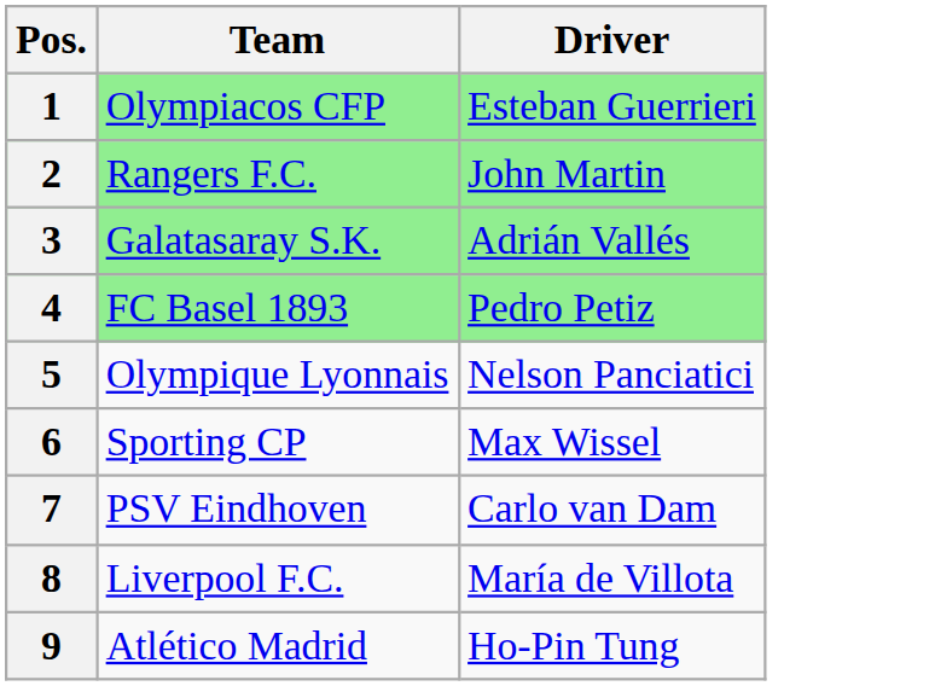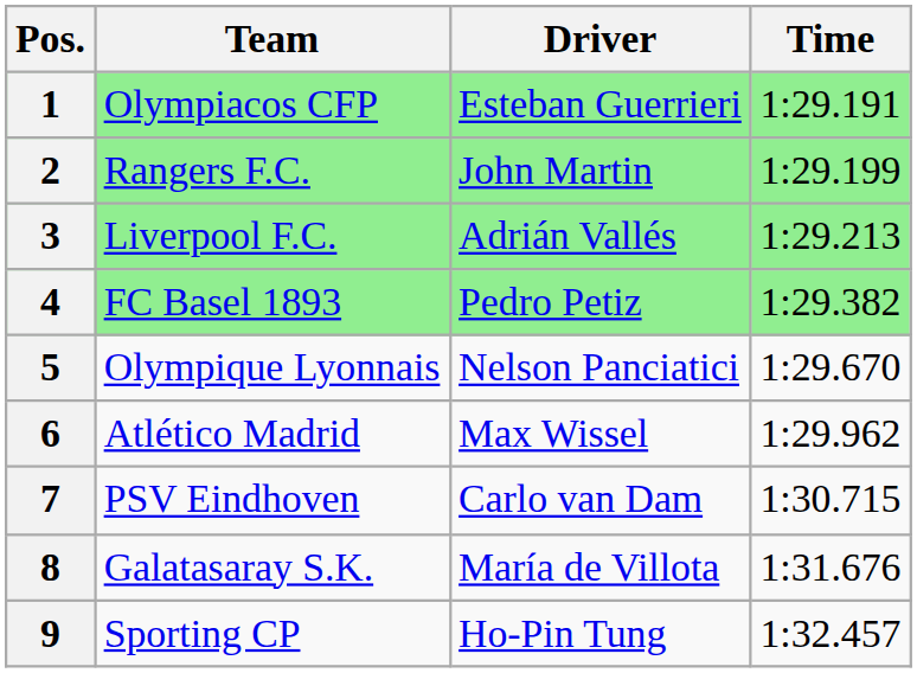+ column: Time | 1:29.191 | 1:29.199 | 1:29.213 | 1:29.382 | 1:29.670 | 1:29.962 | 1:30.715 | 1:31.676 | 1:32.457
3 | Team: Galatasaray S.K. -> Liverpool F.C.
6 | Team: Sporting CP -> Atlético Madrid
8 | Team: Liverpool F.C. -> Galatasaray S.K.
9 | Team: Atlético Madrid -> Sporting CP
